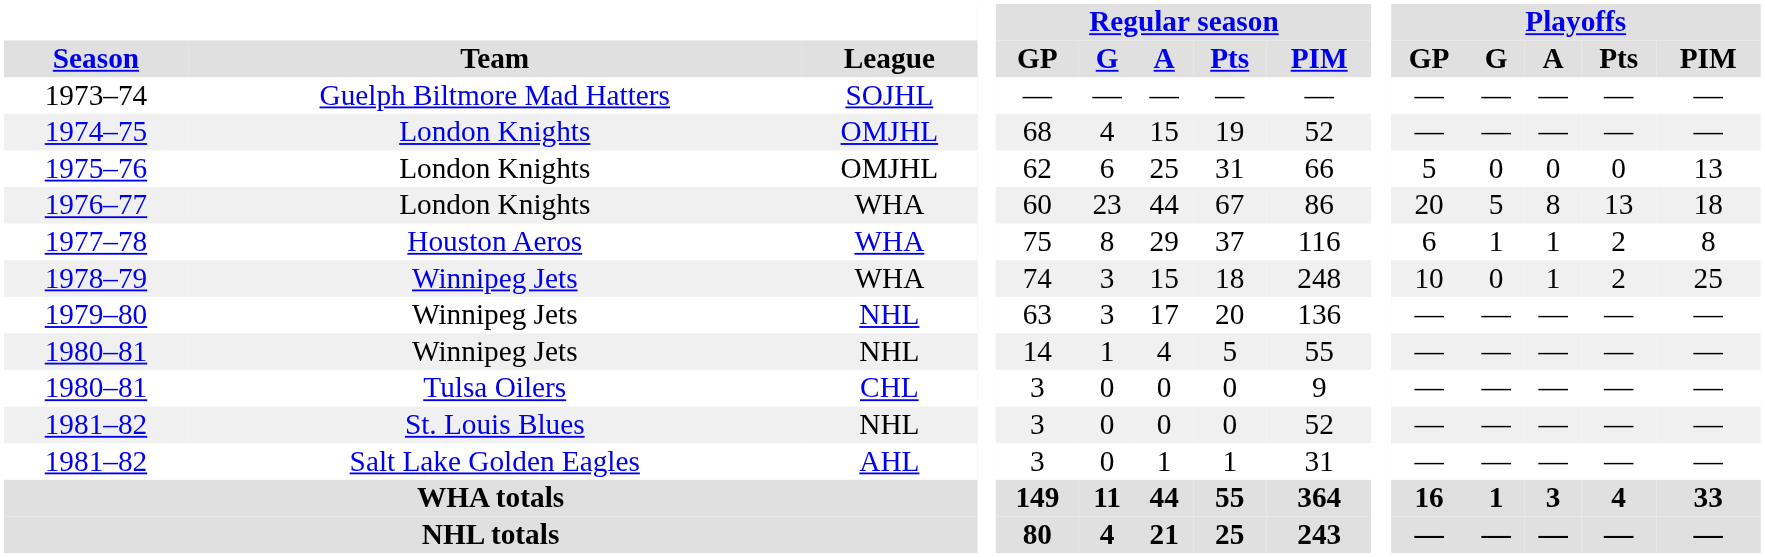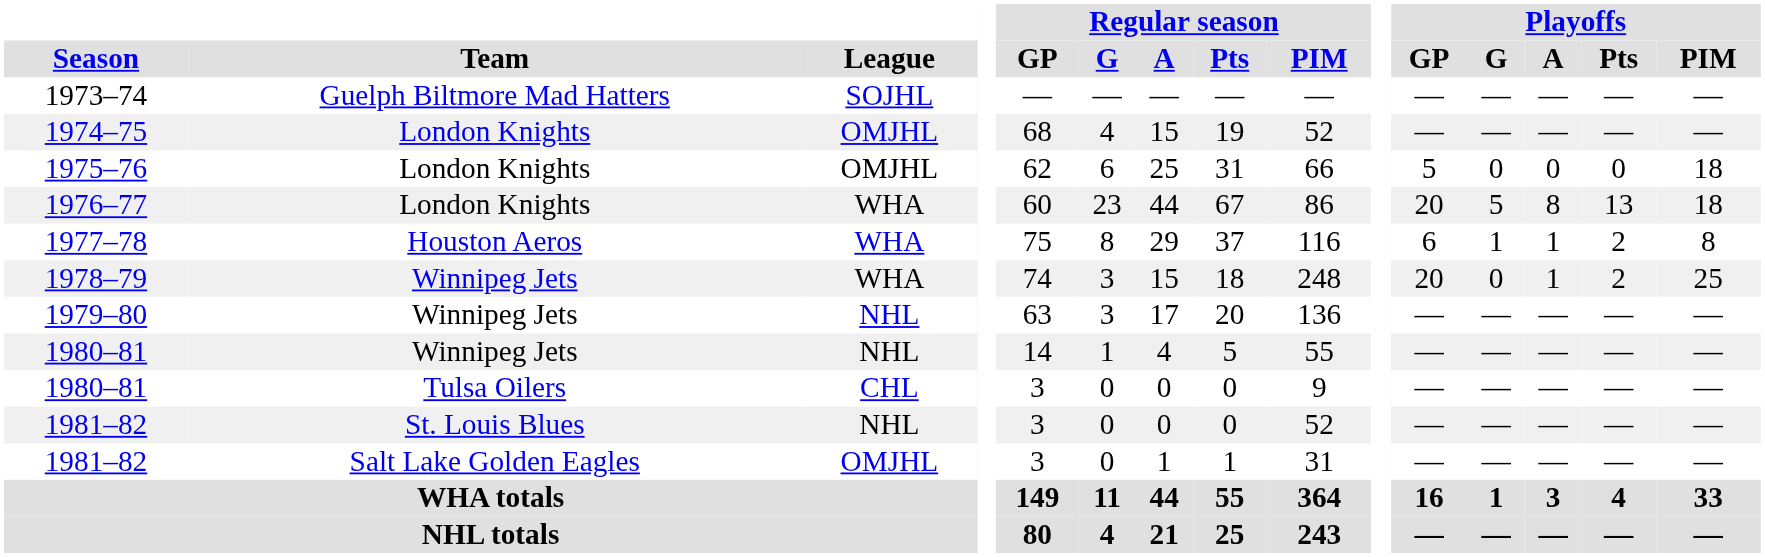1975–76 | Playoffs / PIM: 13 -> 18
1978–79 | Playoffs / GP: 10 -> 20
1981–82 / Salt Lake Golden Eagles | League: AHL -> OMJHL
